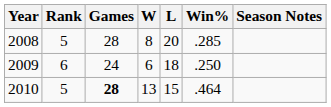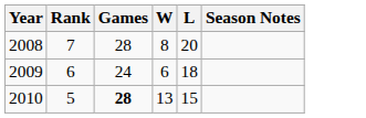- column: Win% | .285 | .250 | .464
2008 | Rank: 5 -> 7
